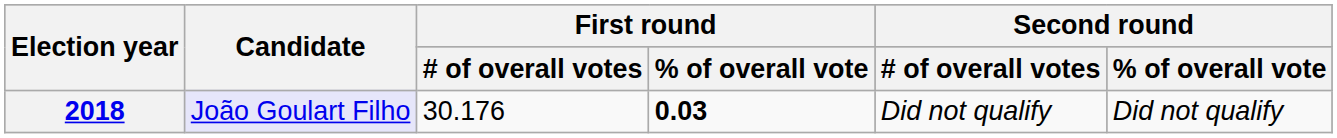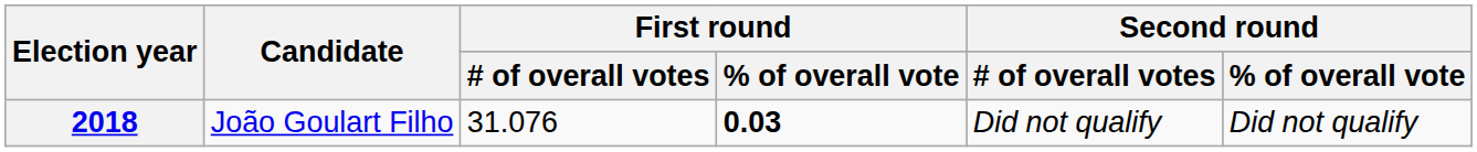2018 | Candidate: lavender background -> no background
2018 | First round / # of overall votes: 30.176 -> 31.076
